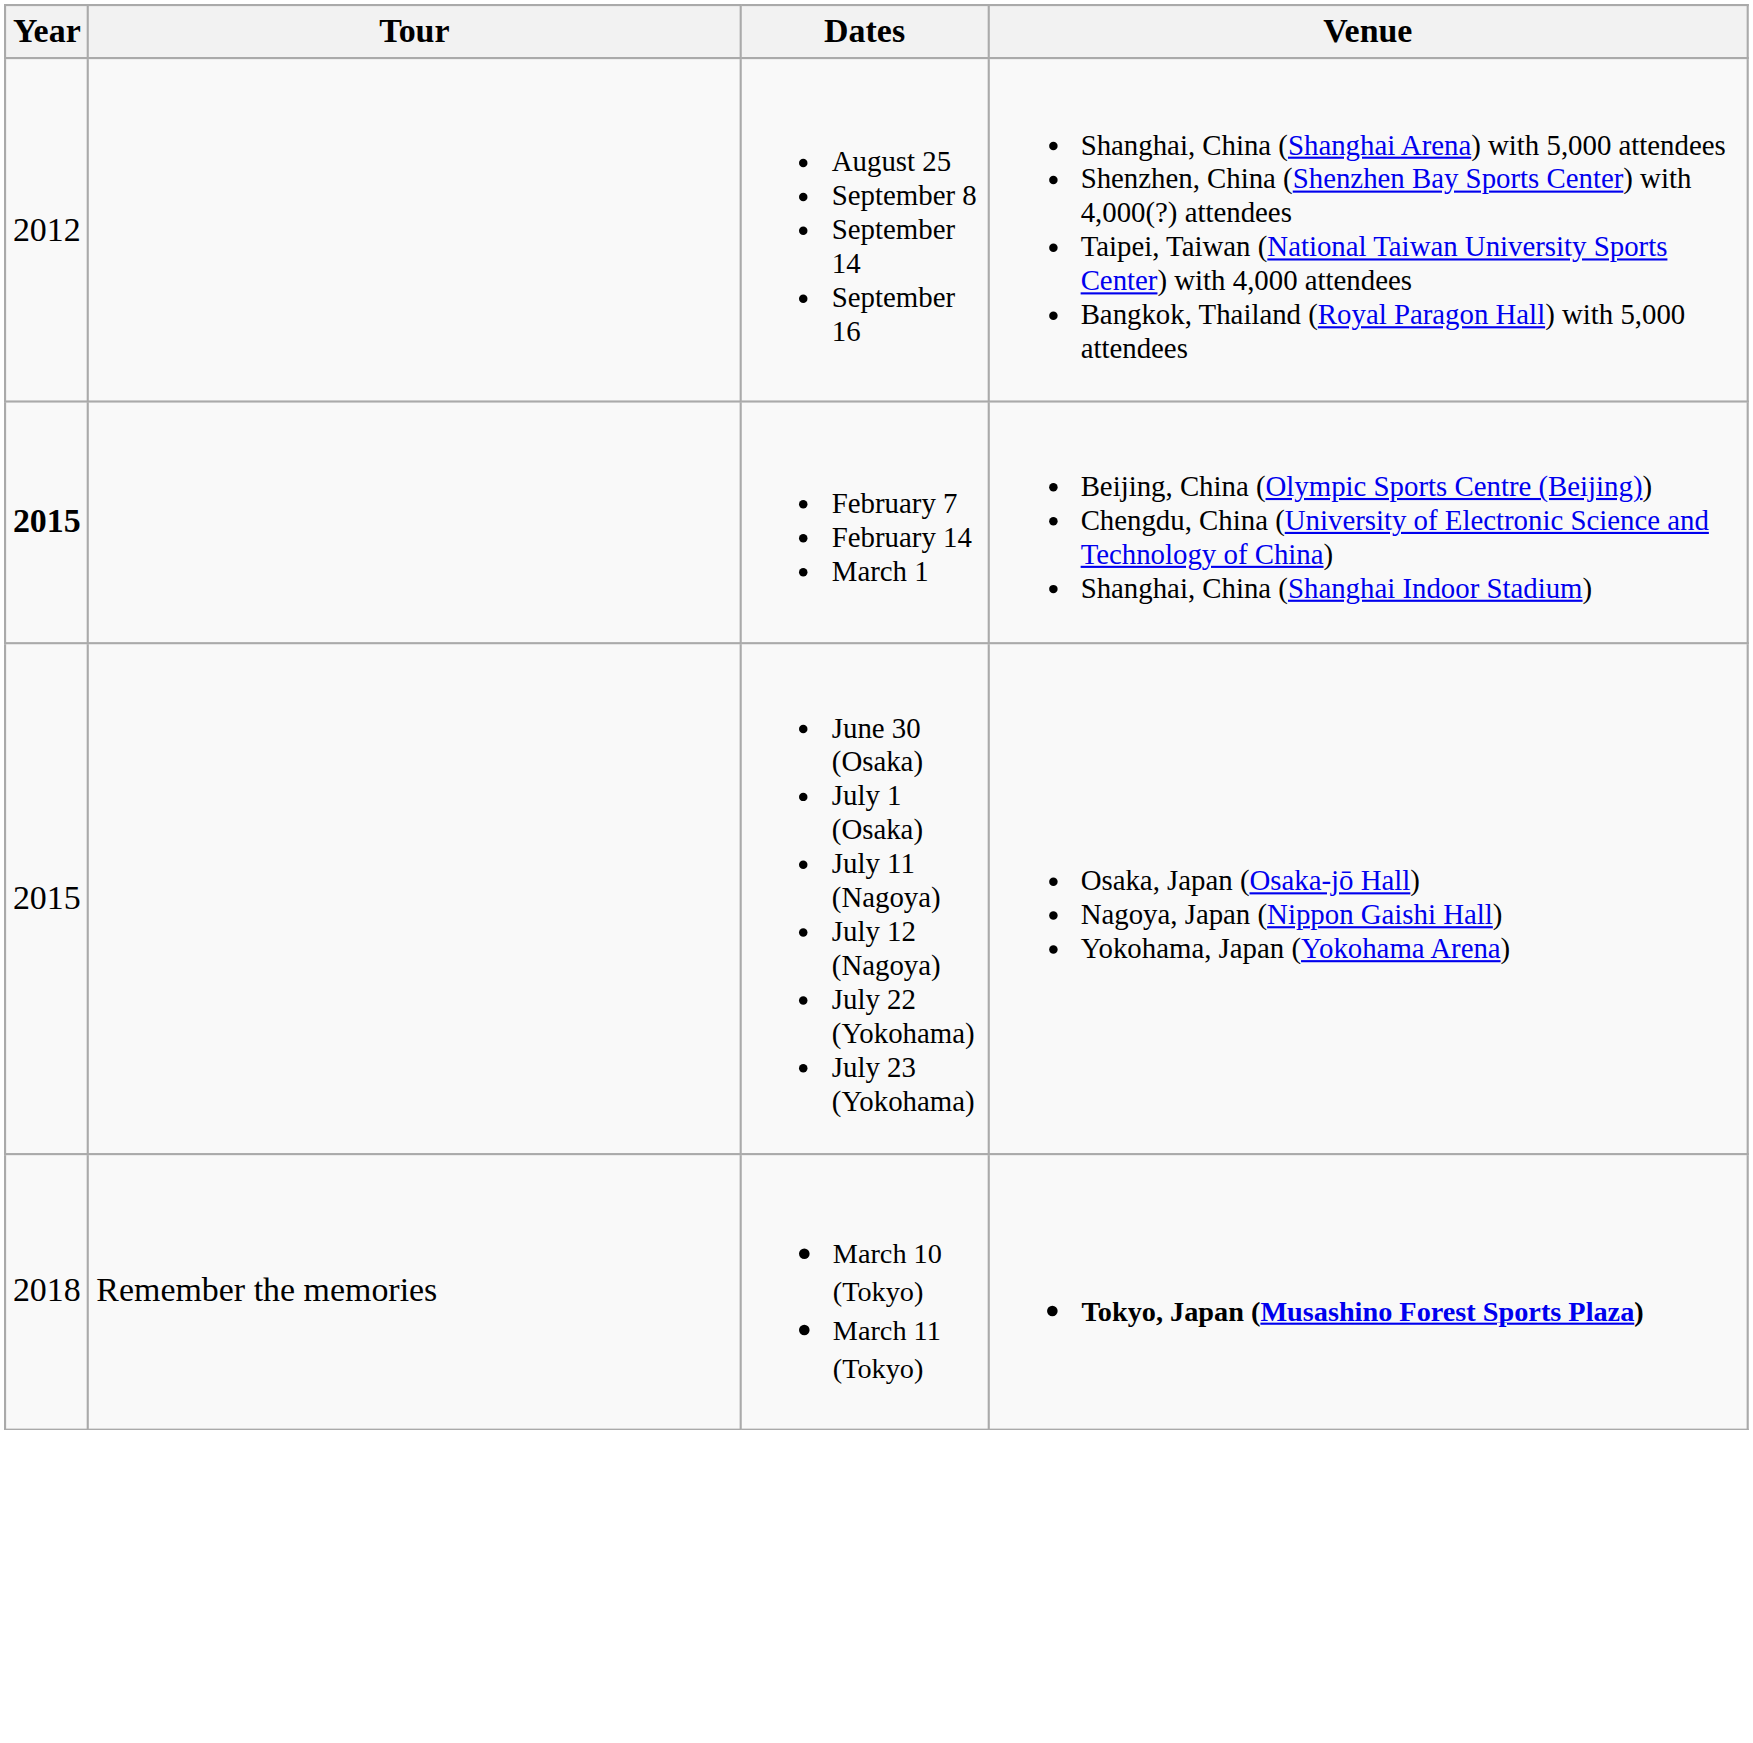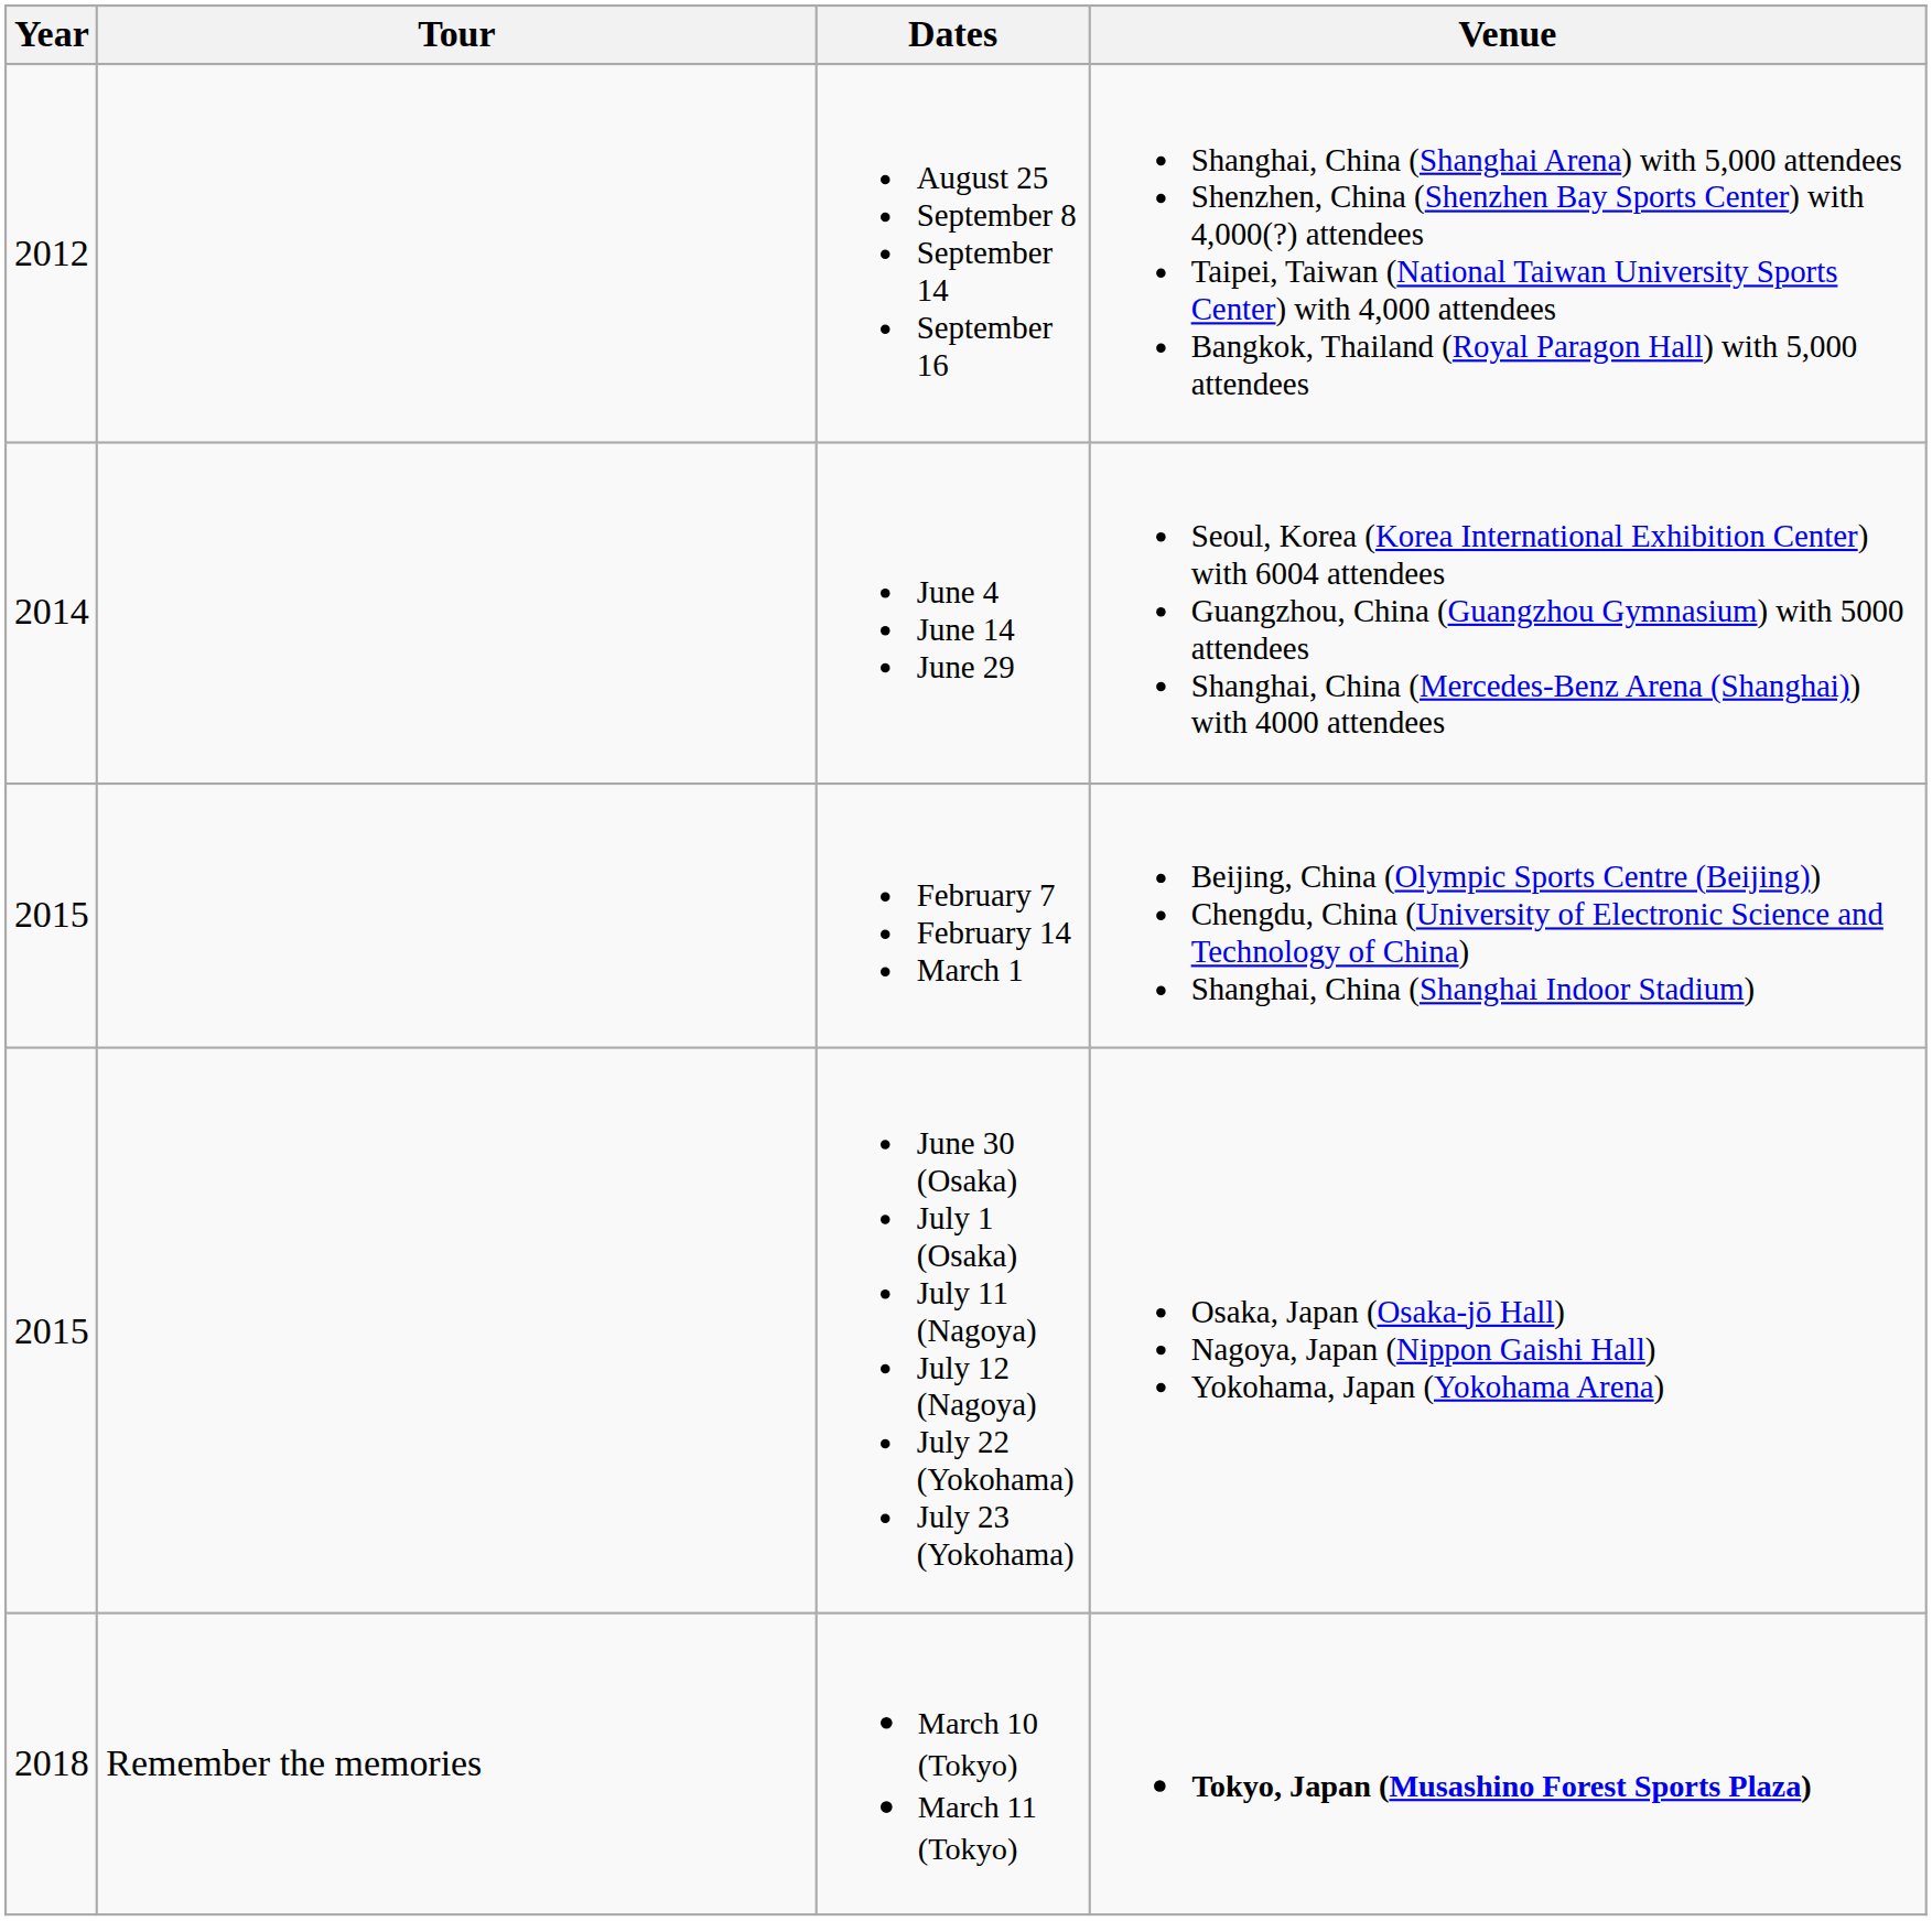+ row: 2014 | June 4 June 14 June 29 | Seoul, Korea (Korea International Exhibition Center) with 6004 attendees Guangzhou, China (Guangzhou Gymnasium) with 5000 attendees Shanghai, China (Mercedes-Benz Arena (Shanghai)) with 4000 attendees
February 7 February 14 March 1 | Year: bold -> normal
